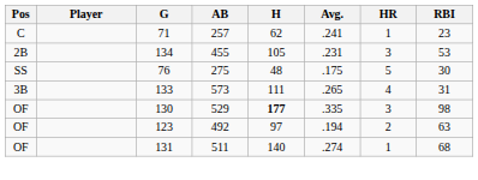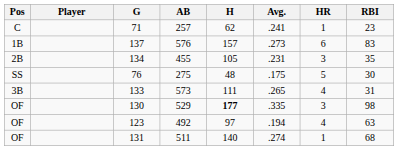+ row: 1B | 137 | 576 | 157 | .273 | 6 | 83
134 | RBI: 53 -> 35
123 | HR: 2 -> 4
